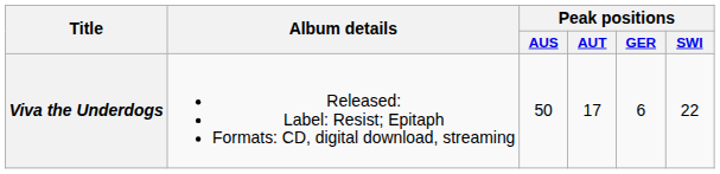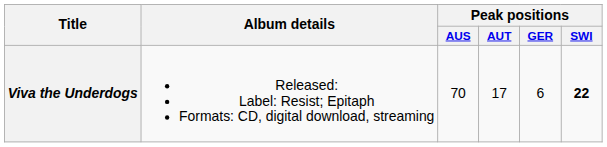Viva the Underdogs | Peak positions / AUS: 50 -> 70
Viva the Underdogs | Peak positions / SWI: normal -> bold
